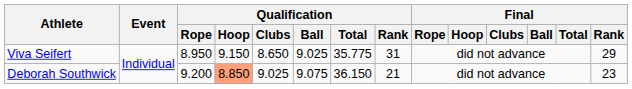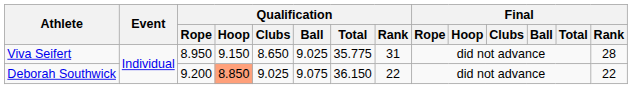Viva Seifert | Final / Rank: 29 -> 28
Deborah Southwick | Qualification / Rank: 21 -> 22
Deborah Southwick | Final / Rank: 23 -> 22
